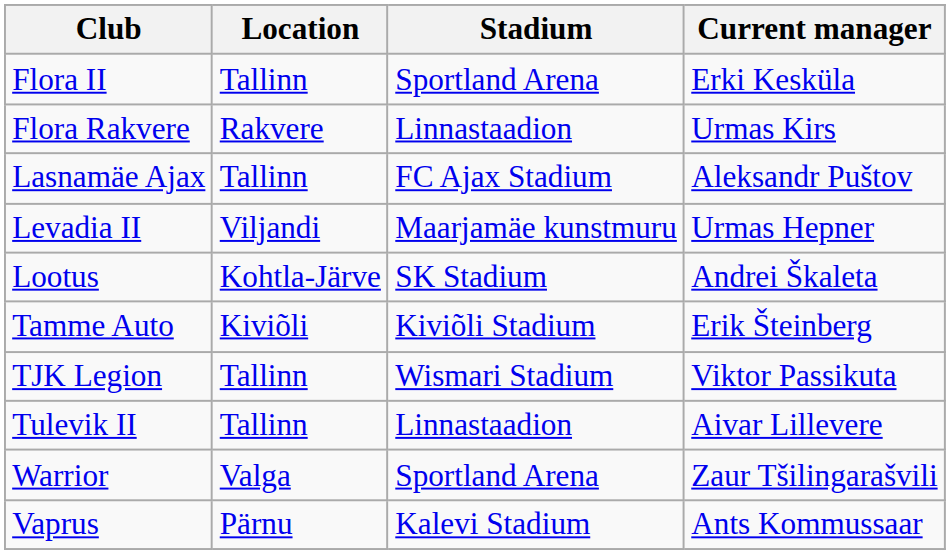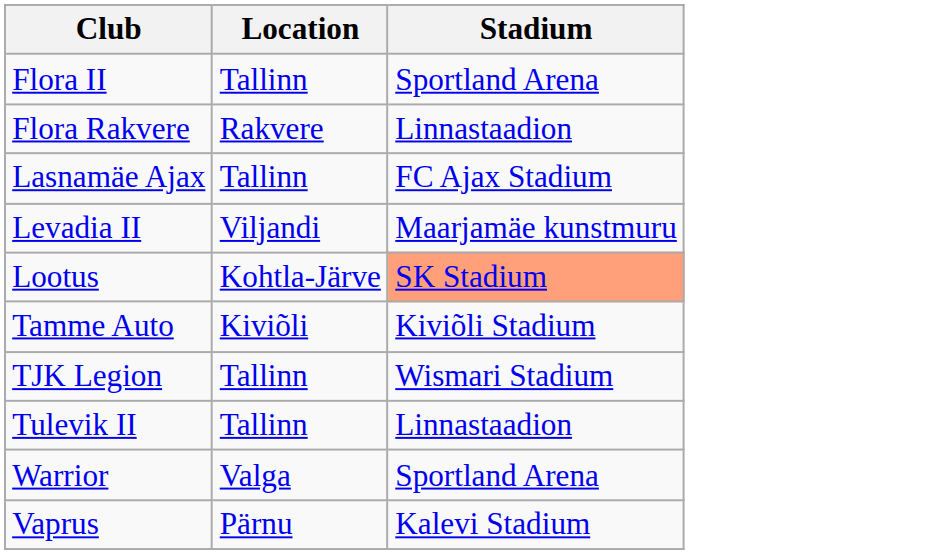- column: Current manager | Erki Kesküla | Urmas Kirs | Aleksandr Puštov | Urmas Hepner | Andrei Škaleta | Erik Šteinberg | Viktor Passikuta | Aivar Lillevere | Zaur Tšilingarašvili | Ants Kommussaar
Lootus | Stadium: no background -> lightsalmon background
